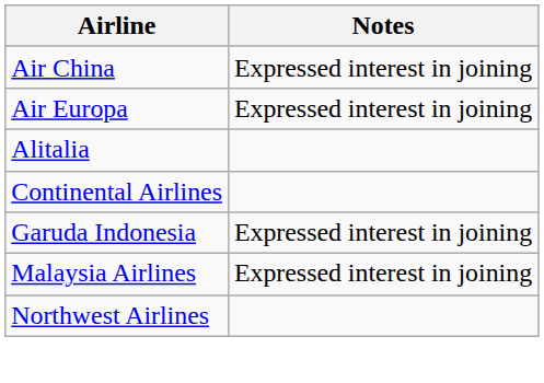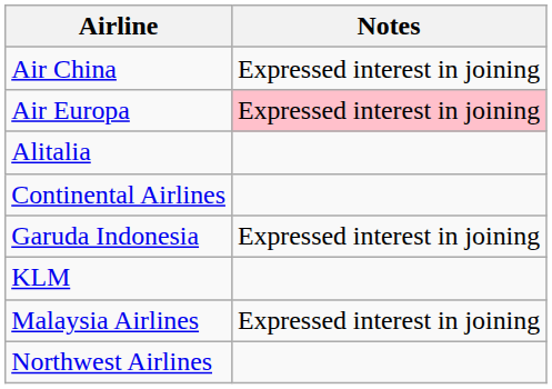Air Europa | Notes: no background -> pink background
+ row: KLM
